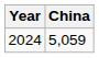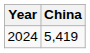2024 | China: 5,059 -> 5,419
